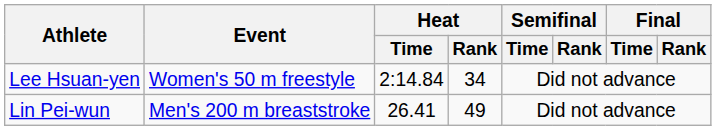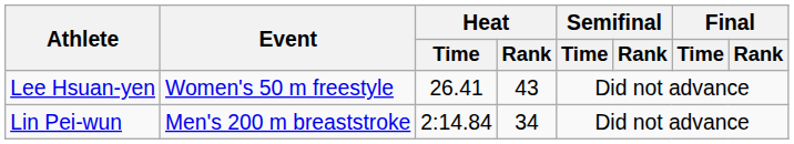Lee Hsuan-yen | Heat / Time: 2:14.84 -> 26.41
Lee Hsuan-yen | Heat / Rank: 34 -> 43
Lin Pei-wun | Heat / Time: 26.41 -> 2:14.84
Lin Pei-wun | Heat / Rank: 49 -> 34
